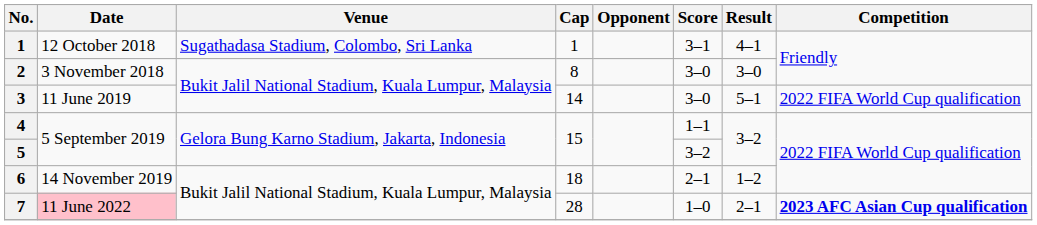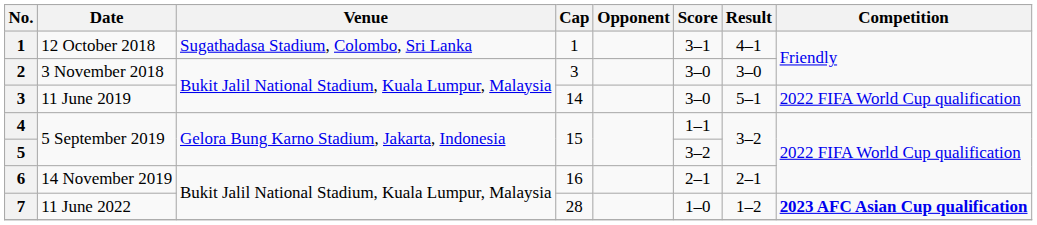2 | Cap: 8 -> 3
6 | Cap: 18 -> 16
6 | Result: 1–2 -> 2–1
7 | Date: pink background -> no background
7 | Result: 2–1 -> 1–2
